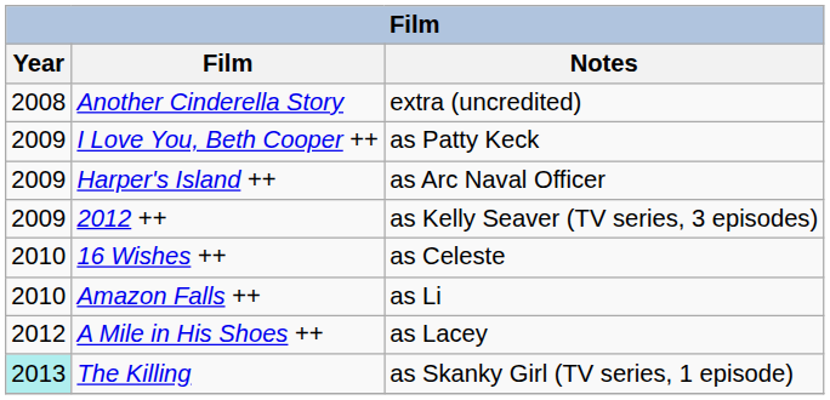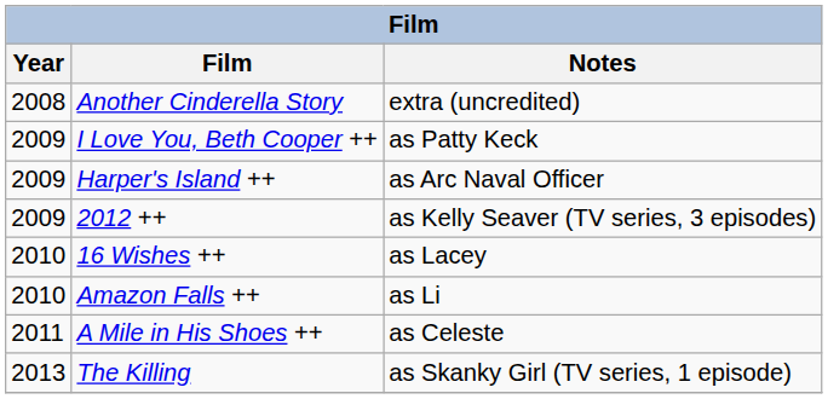16 Wishes ++ | Notes: as Celeste -> as Lacey
A Mile in His Shoes ++ | Year: 2012 -> 2011
A Mile in His Shoes ++ | Notes: as Lacey -> as Celeste
The Killing | Year: paleturquoise background -> no background
